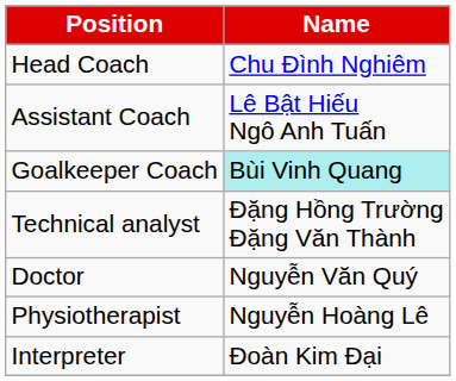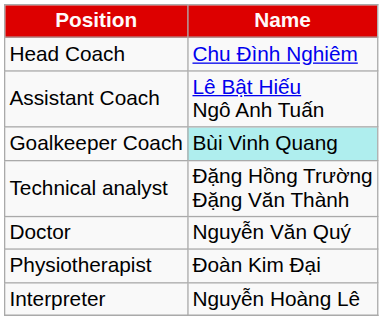Physiotherapist | Name: Nguyễn Hoàng Lê -> Đoàn Kim Đại
Interpreter | Name: Đoàn Kim Đại -> Nguyễn Hoàng Lê
